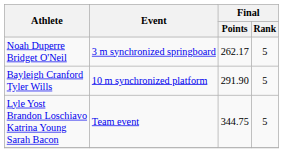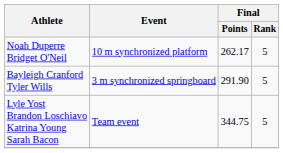Noah Duperre Bridget O'Neil | Event: 3 m synchronized springboard -> 10 m synchronized platform
Bayleigh Cranford Tyler Wills | Event: 10 m synchronized platform -> 3 m synchronized springboard
